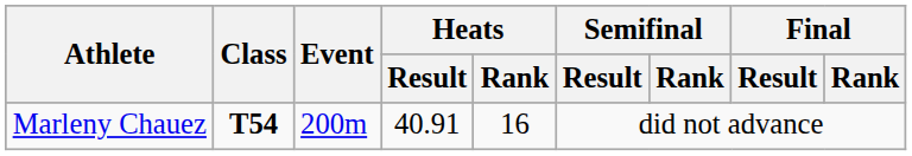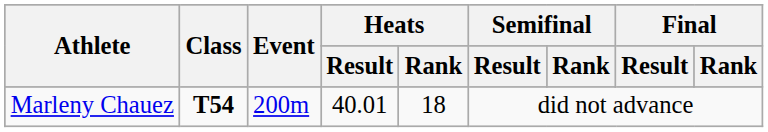Marleny Chauez | Heats / Result: 40.91 -> 40.01
Marleny Chauez | Heats / Rank: 16 -> 18
